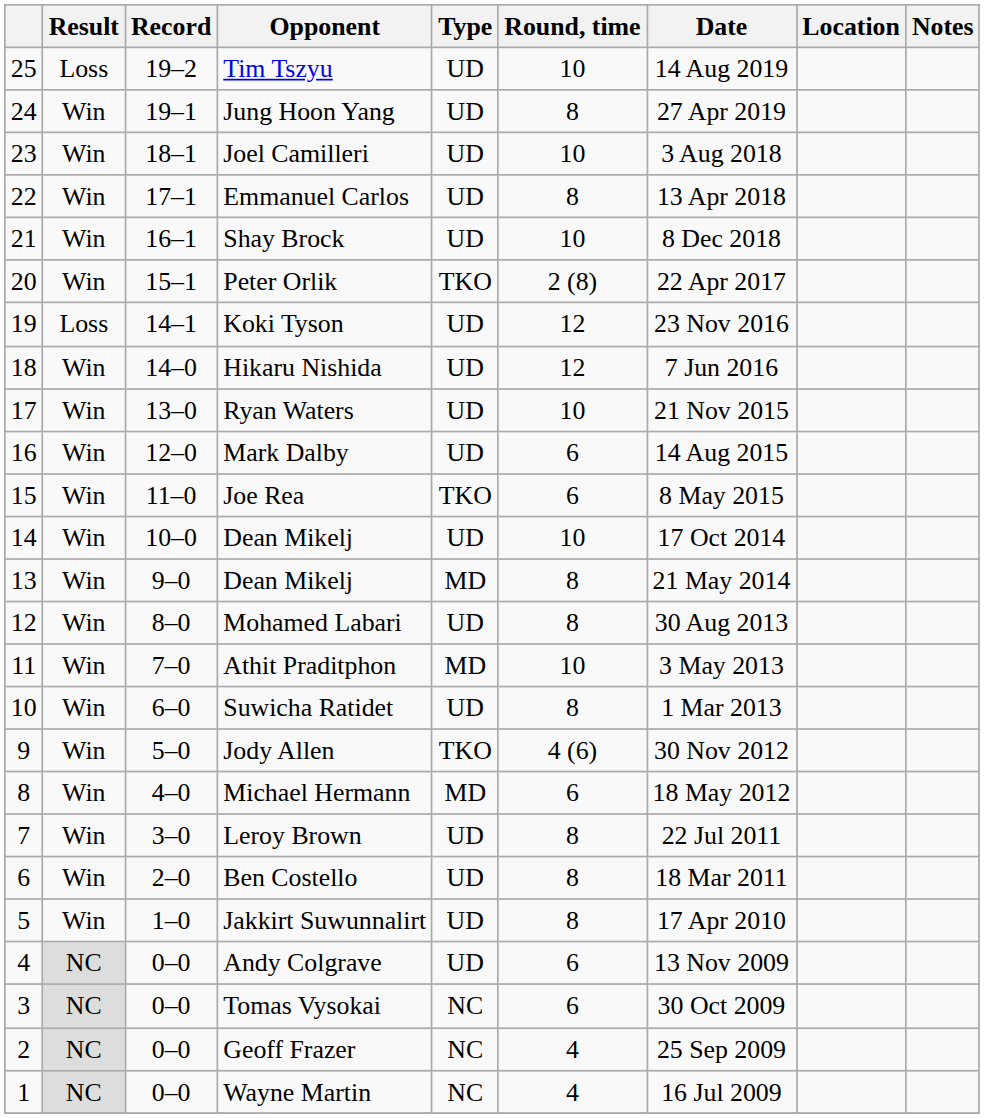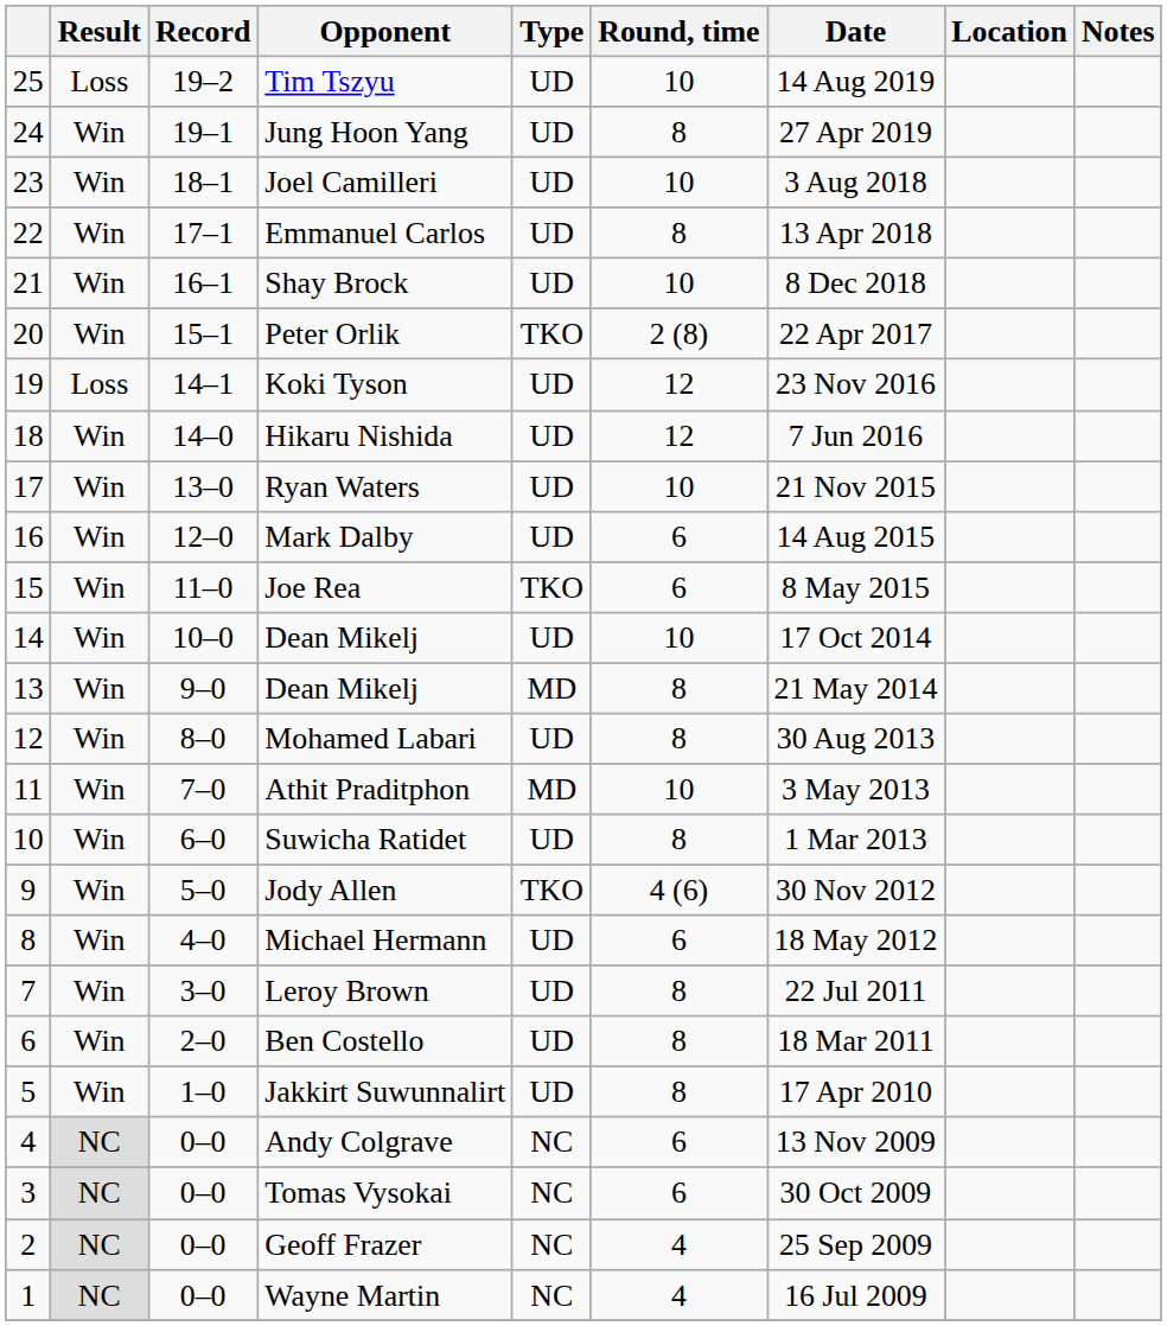Michael Hermann | Type: MD -> UD
Andy Colgrave | Type: UD -> NC
